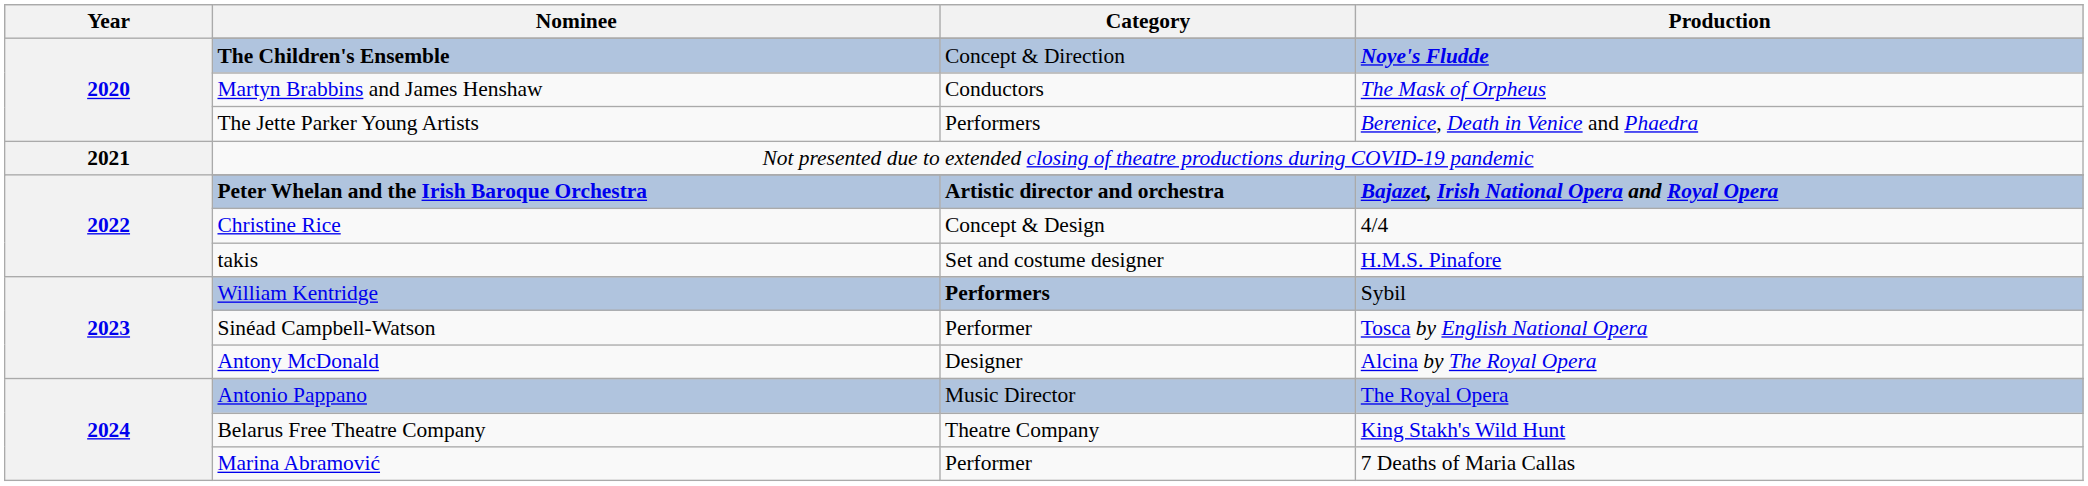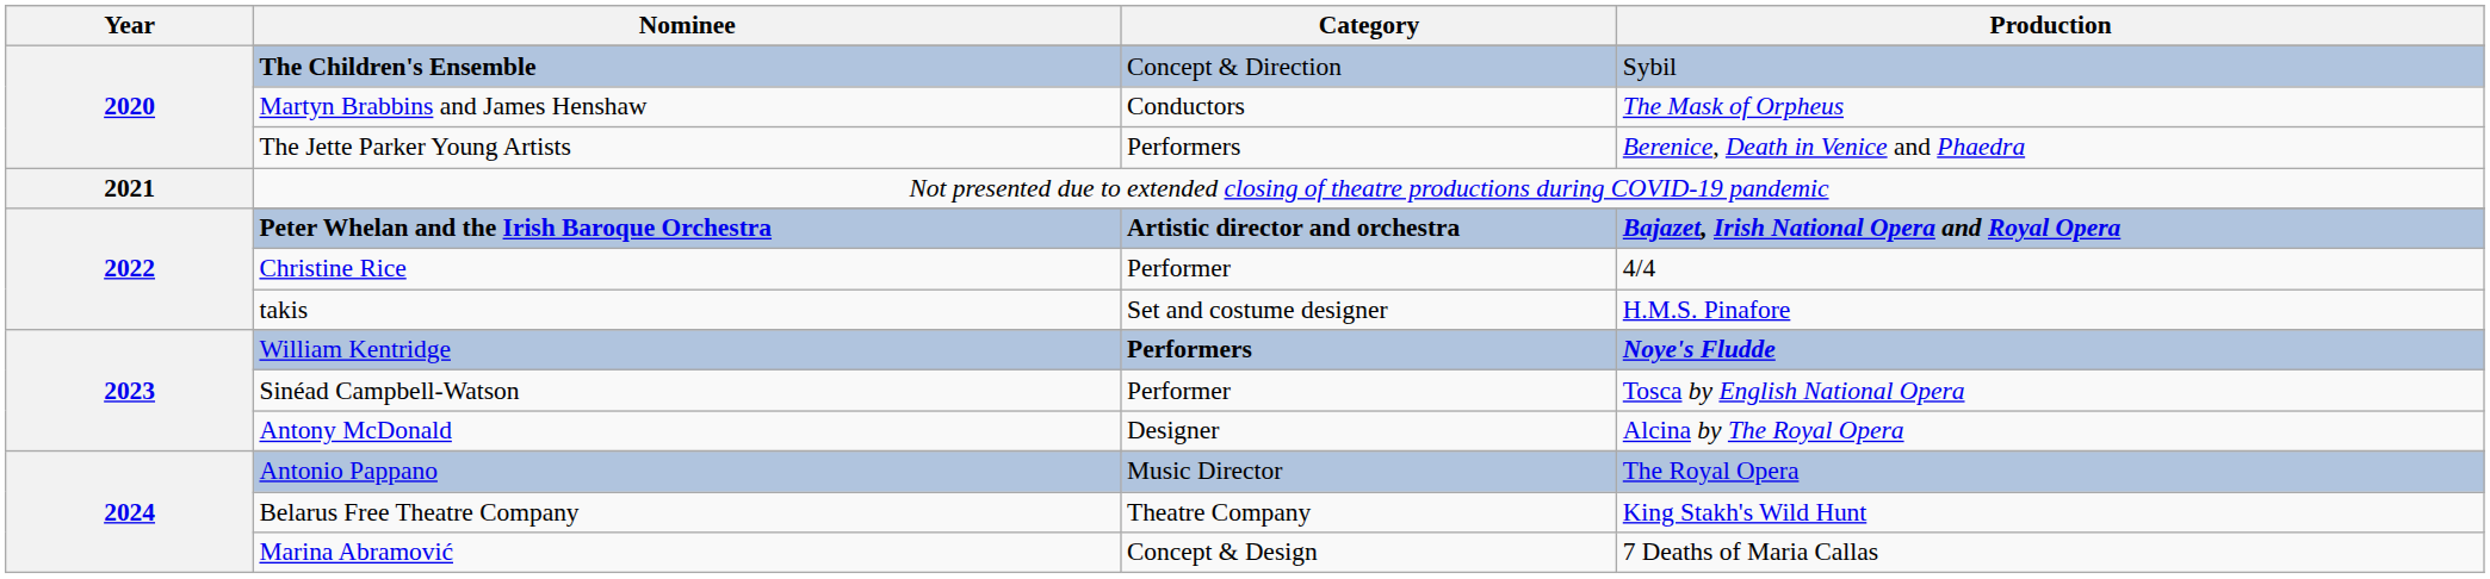The Children's Ensemble | Production: Noye's Fludde -> Sybil
Christine Rice | Category: Concept & Design -> Performer
William Kentridge | Production: Sybil -> Noye's Fludde
Marina Abramović | Category: Performer -> Concept & Design
